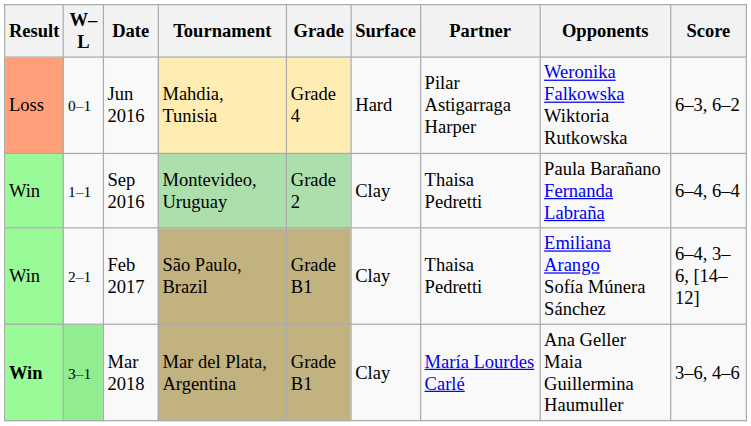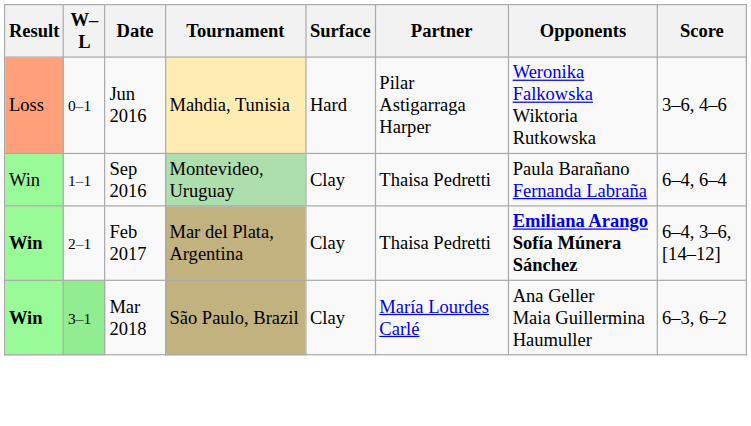- column: Grade | Grade 4 | Grade 2 | Grade B1 | Grade B1
Jun 2016 | Score: 6–3, 6–2 -> 3–6, 4–6
Feb 2017 | Result: normal -> bold
Feb 2017 | Tournament: São Paulo, Brazil -> Mar del Plata, Argentina
Feb 2017 | Opponents: normal -> bold
Mar 2018 | Tournament: Mar del Plata, Argentina -> São Paulo, Brazil
Mar 2018 | Score: 3–6, 4–6 -> 6–3, 6–2
